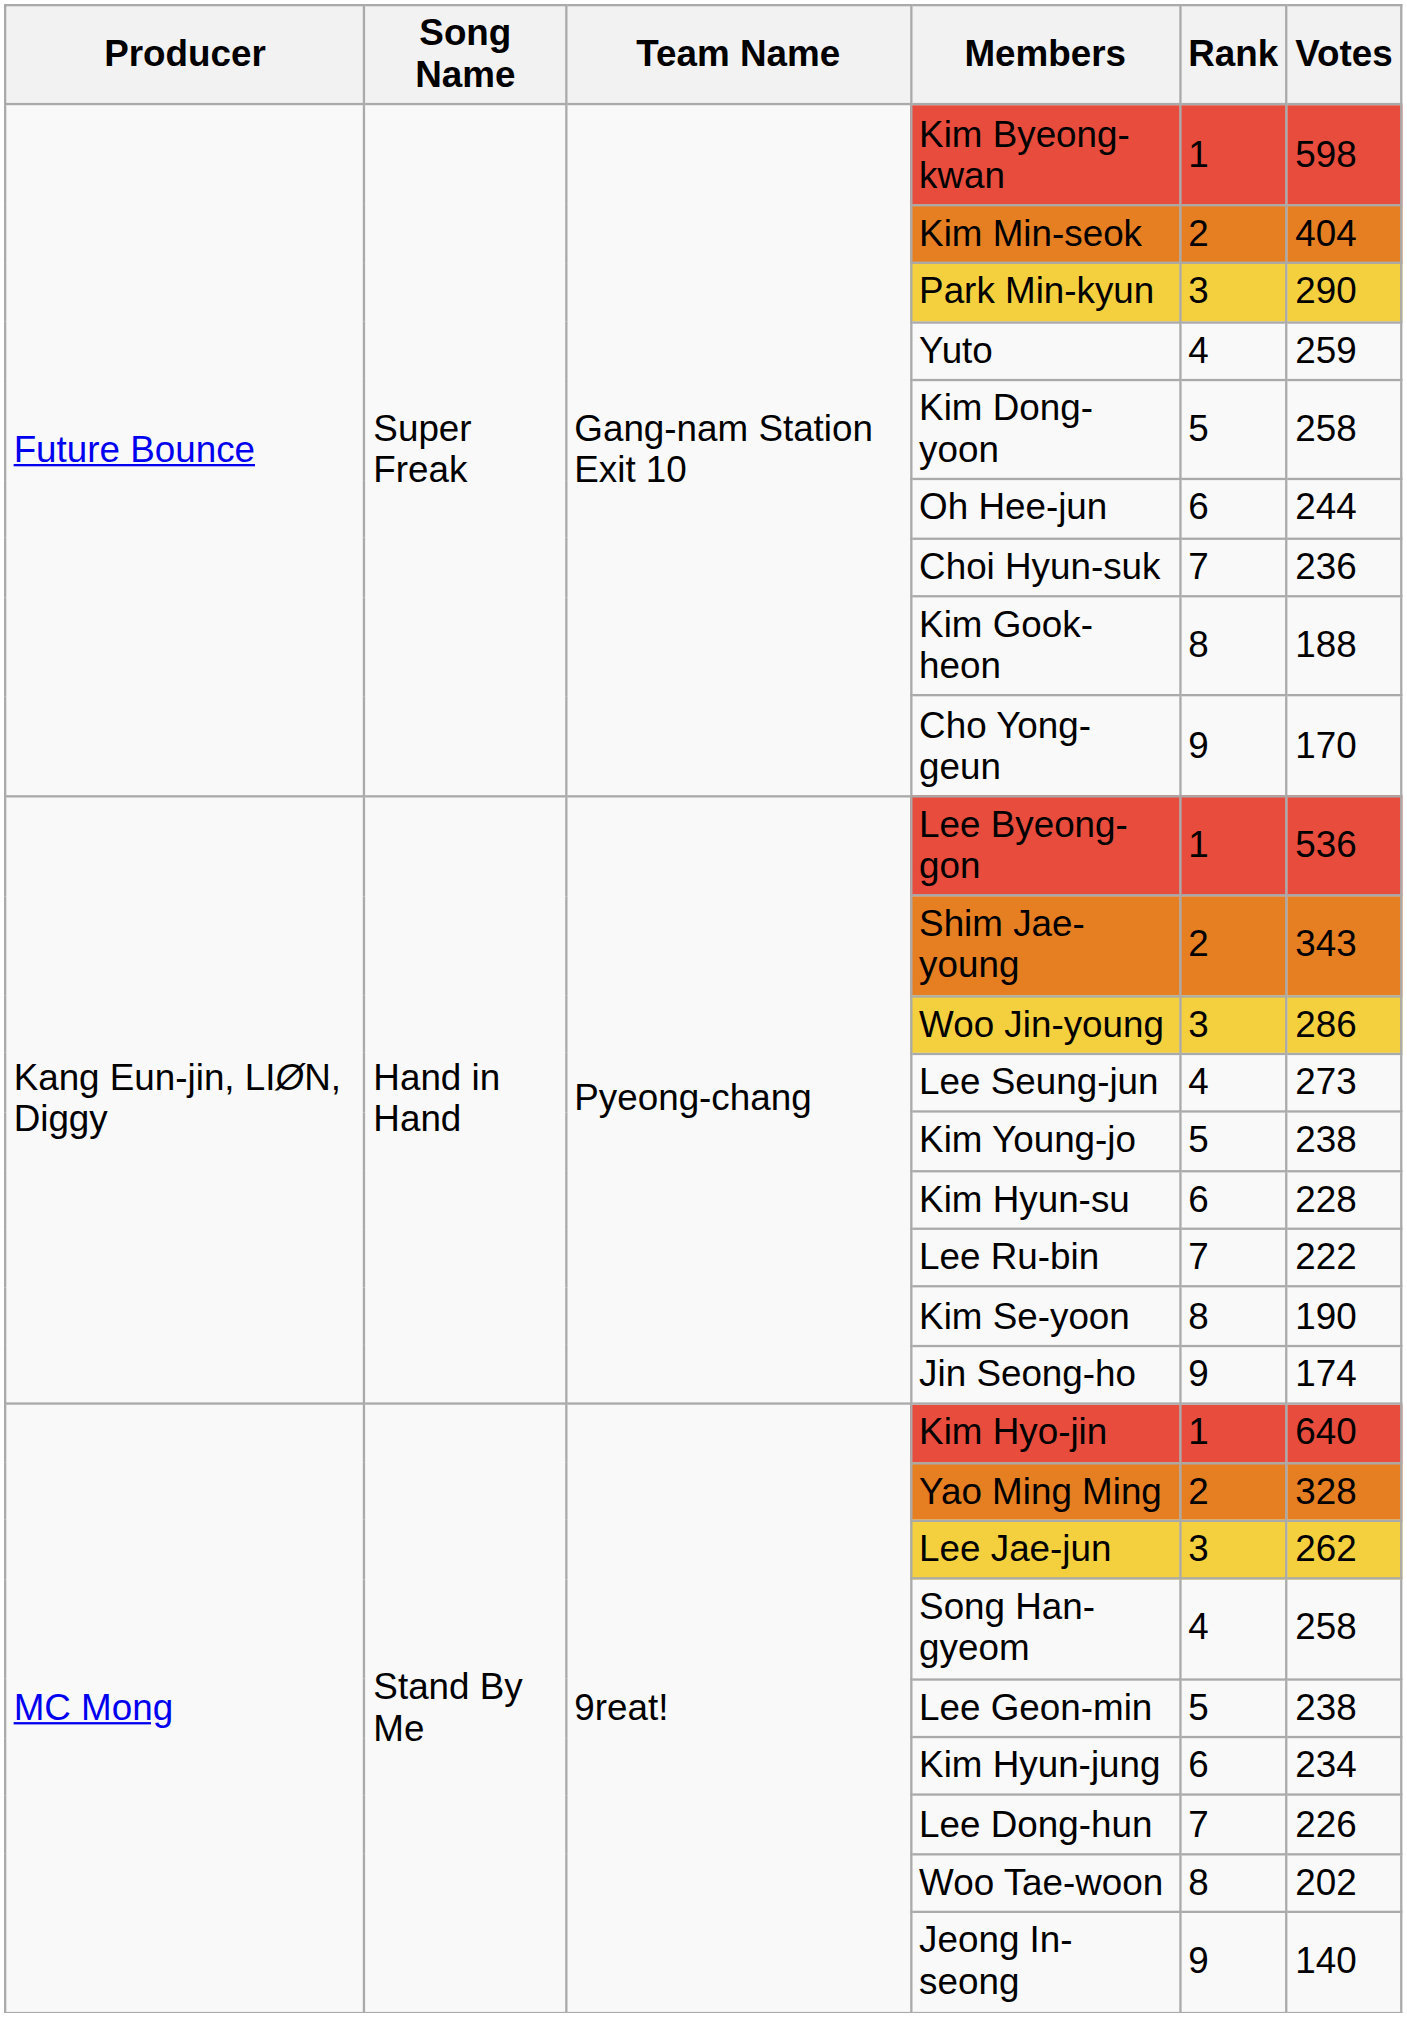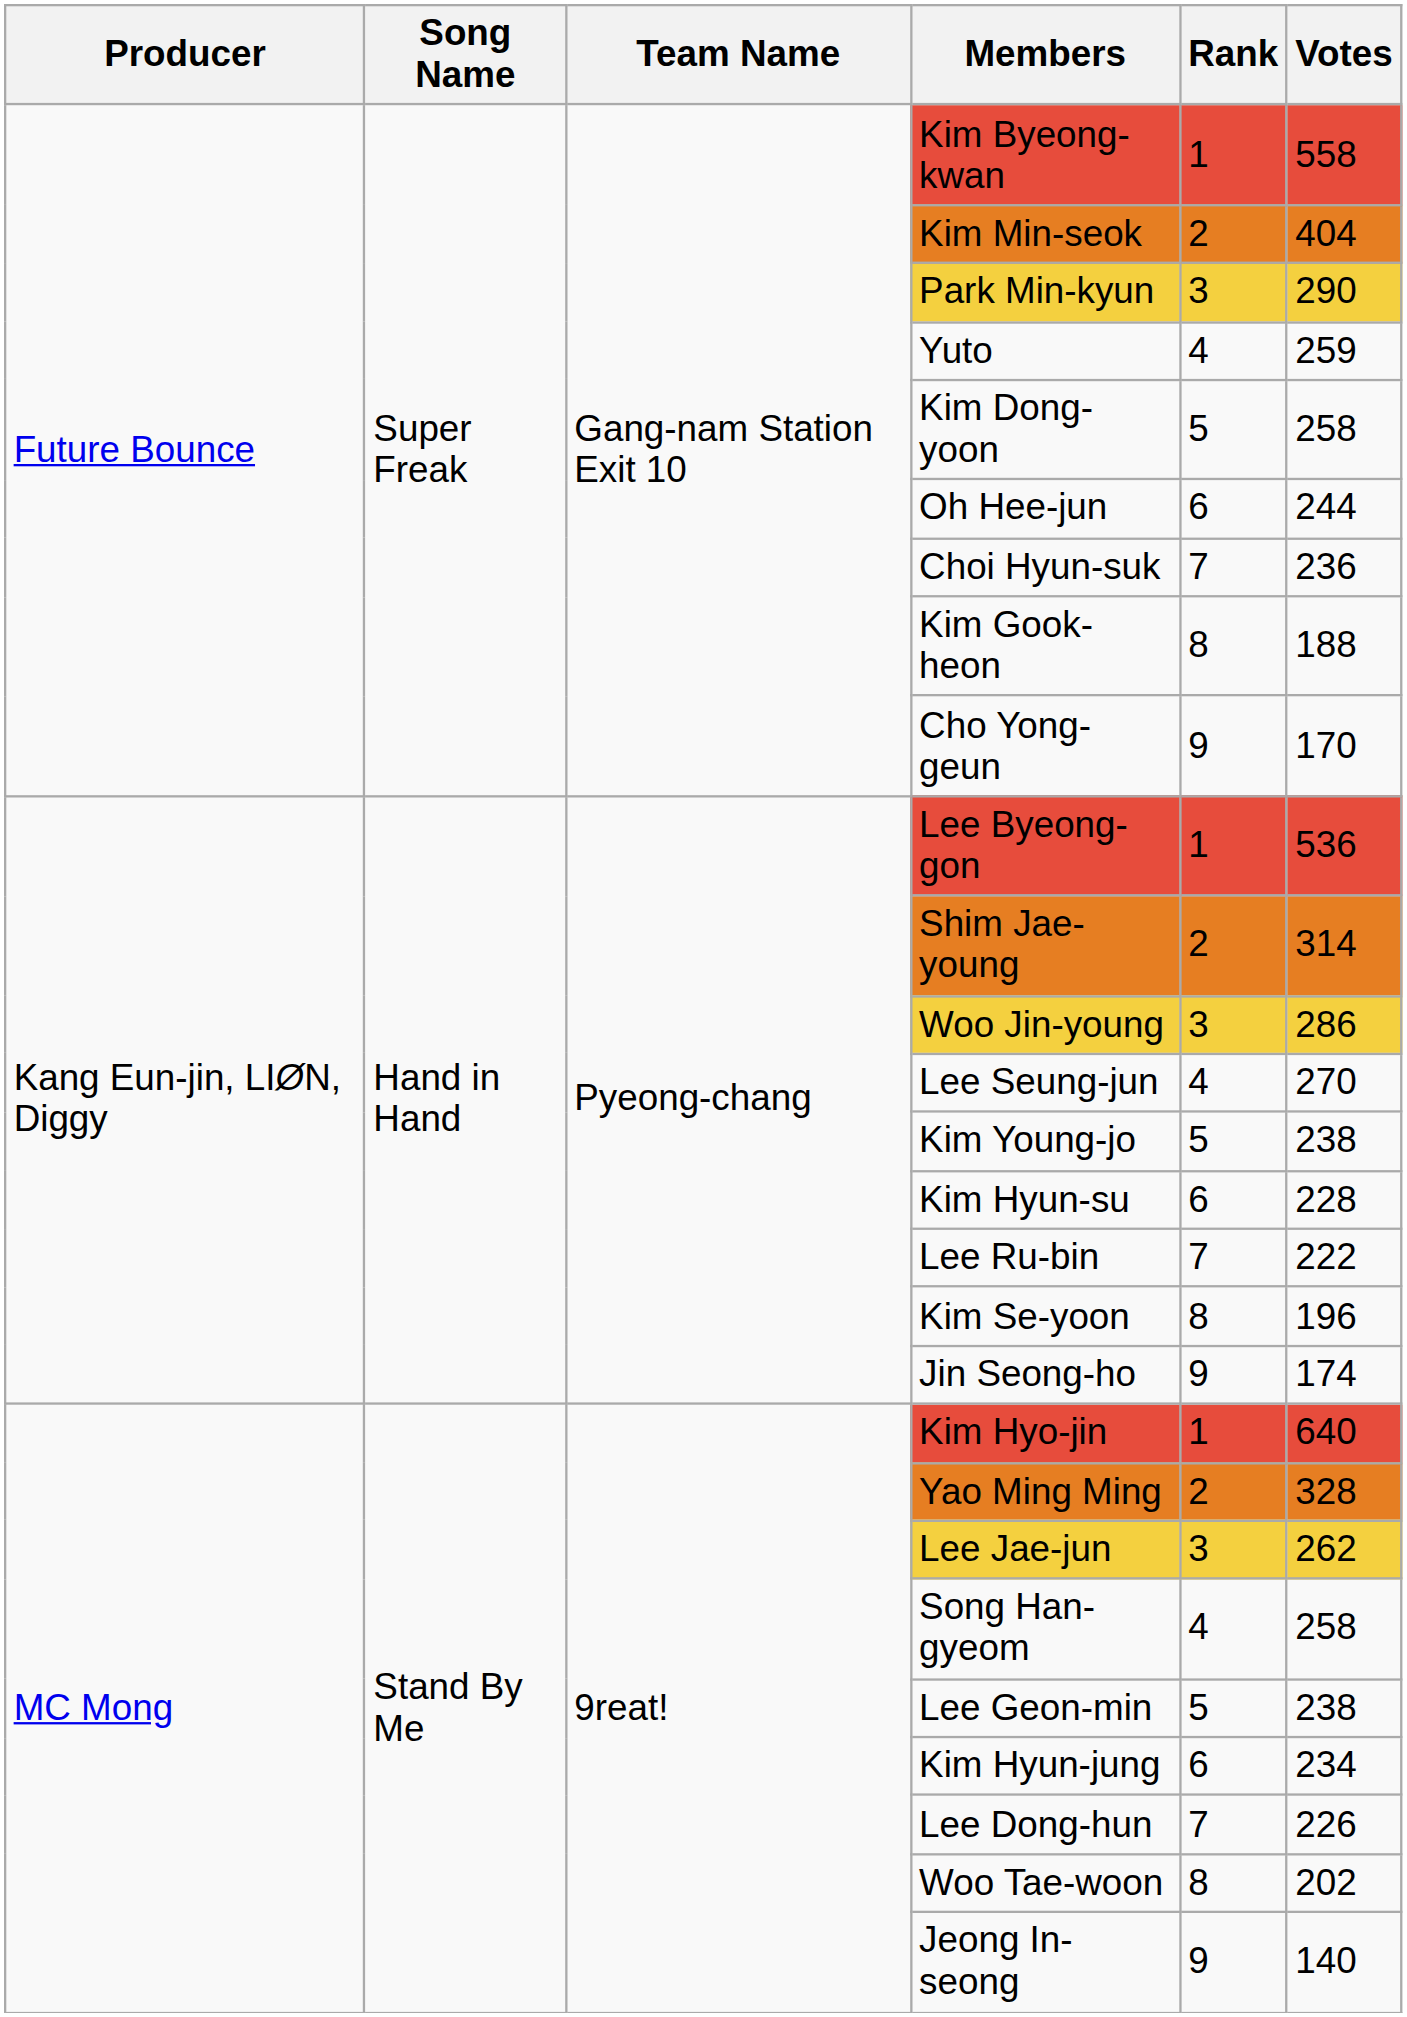Kim Byeong-kwan | Votes: 598 -> 558
Shim Jae-young | Votes: 343 -> 314
Lee Seung-jun | Votes: 273 -> 270
Kim Se-yoon | Votes: 190 -> 196
